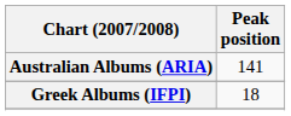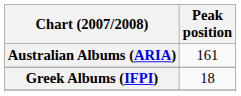Australian Albums (ARIA) | Peak position: 141 -> 161
